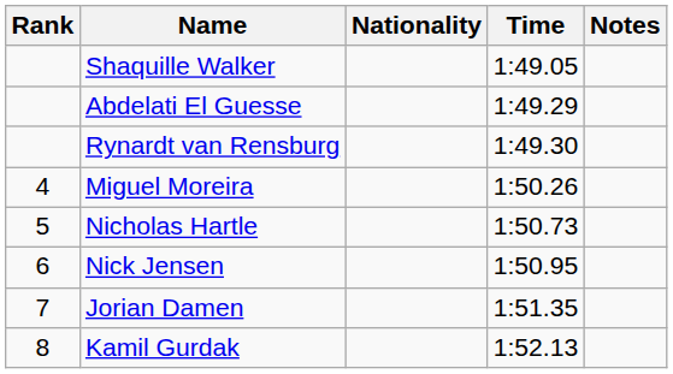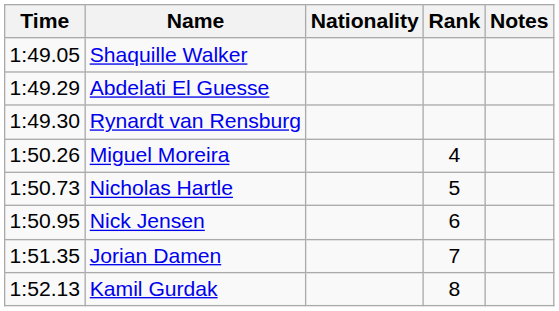columns swapped: Rank <-> Time
